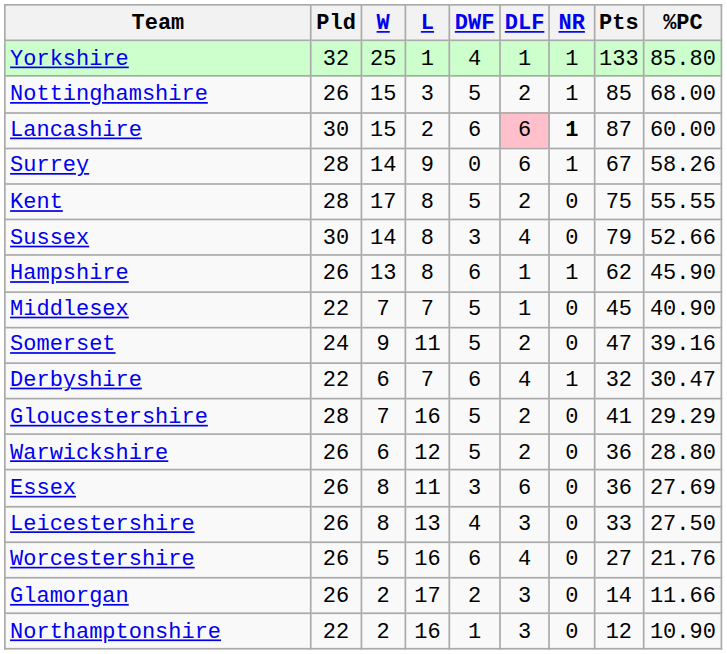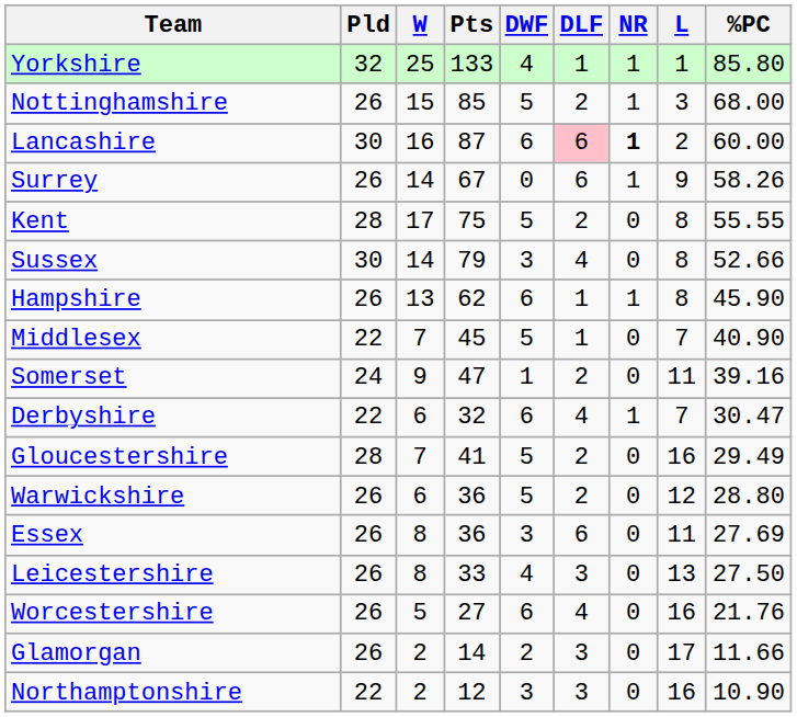columns swapped: L <-> Pts
Lancashire | W: 15 -> 16
Surrey | Pld: 28 -> 26
Somerset | DWF: 5 -> 1
Gloucestershire | %PC: 29.29 -> 29.49
Northamptonshire | DWF: 1 -> 3
